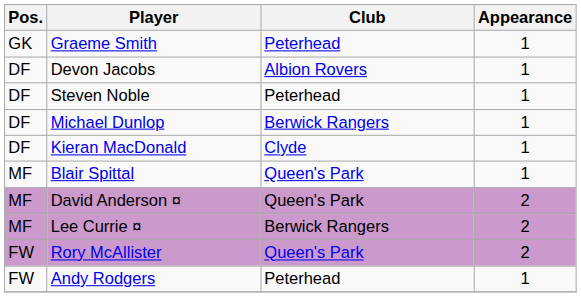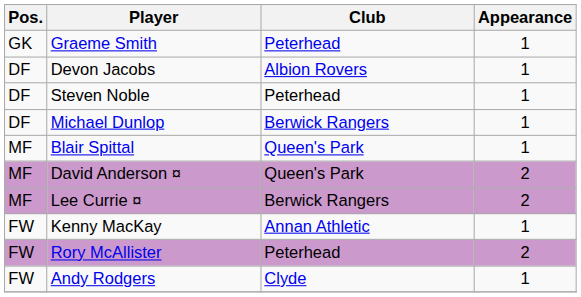- row: DF | Kieran MacDonald | Clyde | 1
+ row: FW | Kenny MacKay | Annan Athletic | 1
Rory McAllister | Club: Queen's Park -> Peterhead
Andy Rodgers | Club: Peterhead -> Clyde
